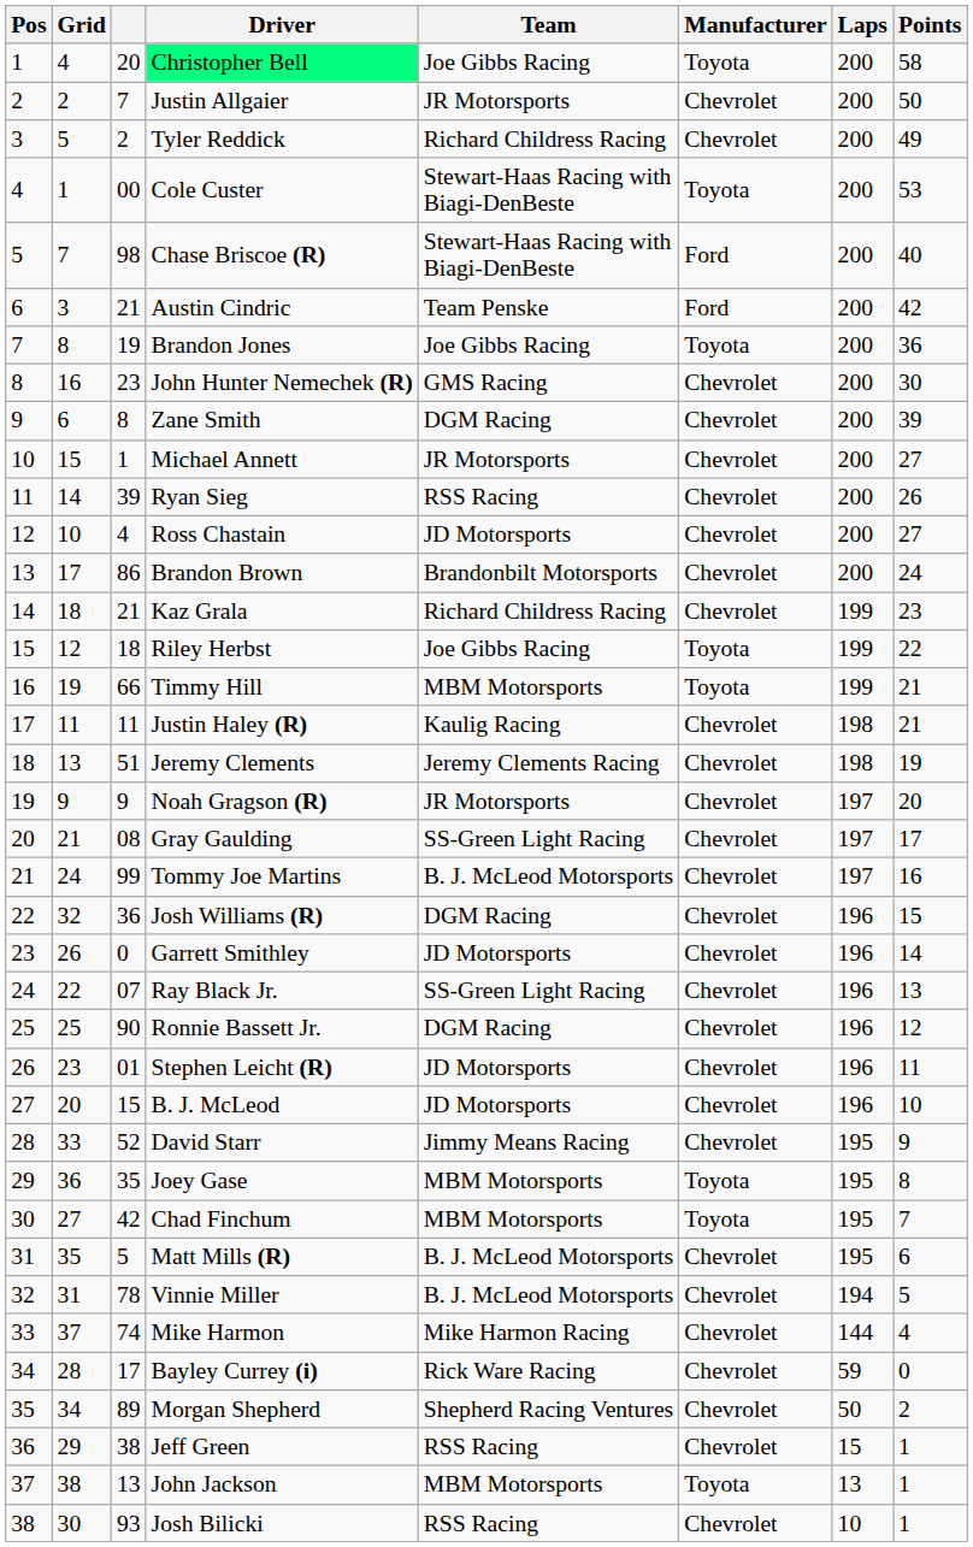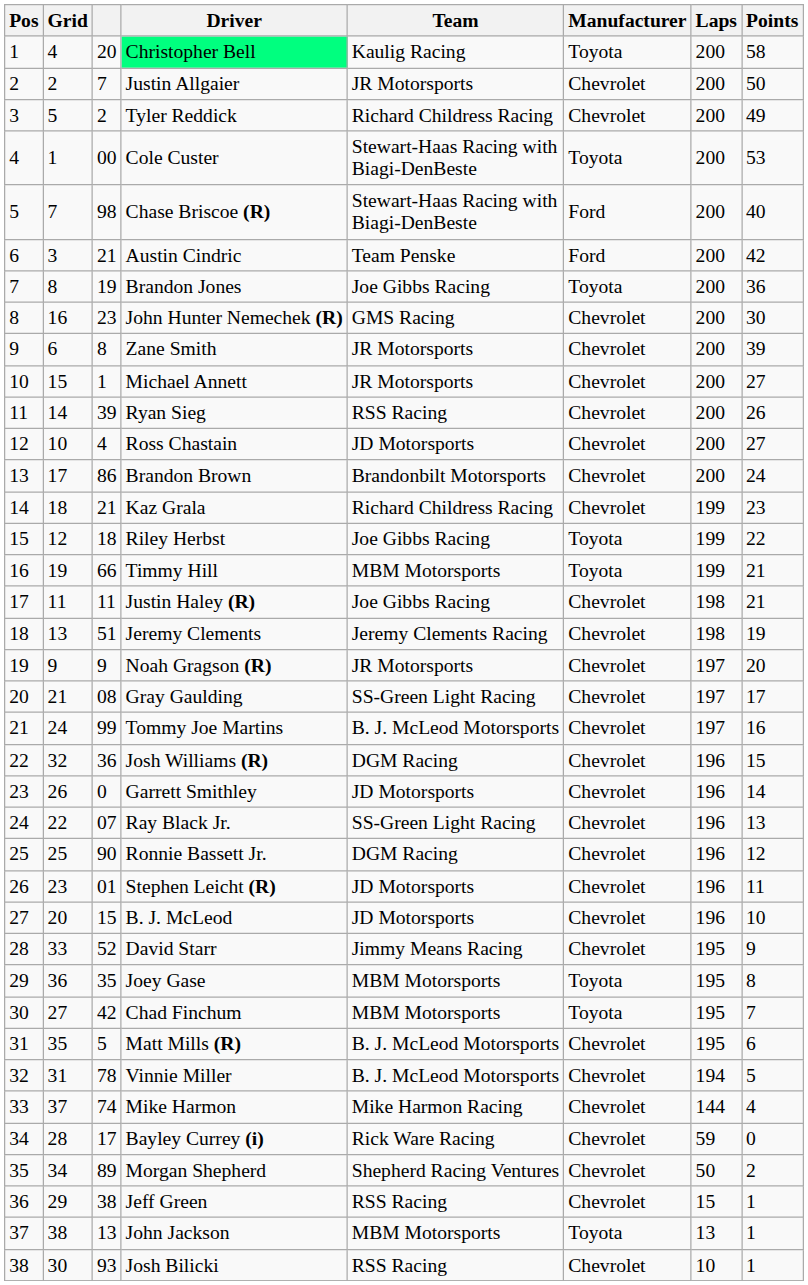Christopher Bell | Team: Joe Gibbs Racing -> Kaulig Racing
Zane Smith | Team: DGM Racing -> JR Motorsports
Justin Haley (R) | Team: Kaulig Racing -> Joe Gibbs Racing
